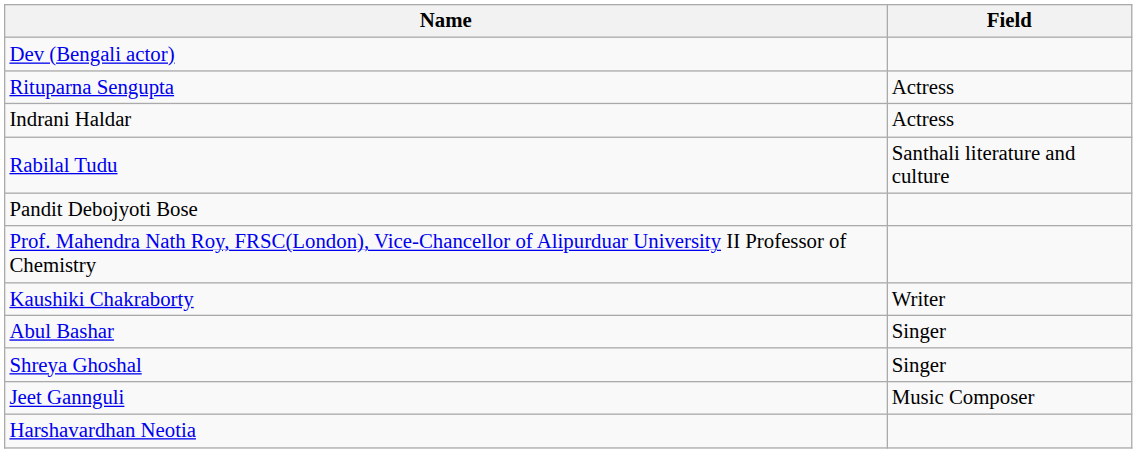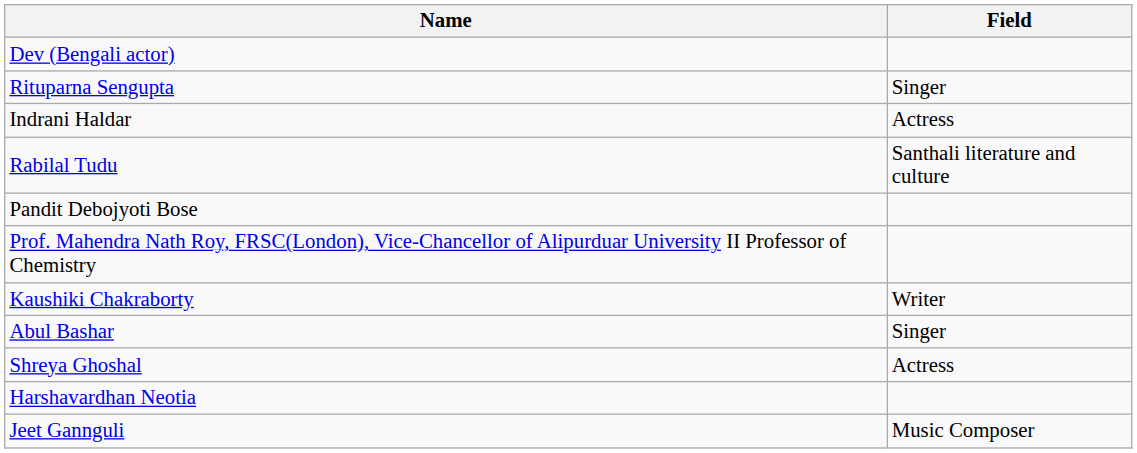Rituparna Sengupta | Field: Actress -> Singer
Shreya Ghoshal | Field: Singer -> Actress
rows swapped: Harshavardhan Neotia <-> Jeet Gannguli
